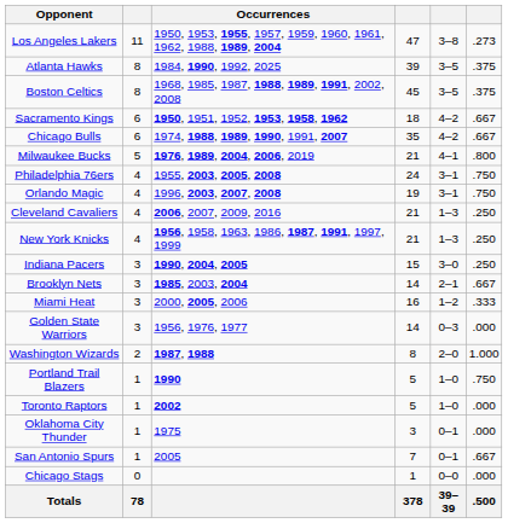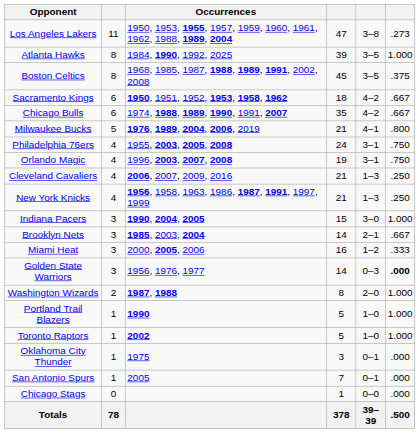Atlanta Hawks | column 6: .375 -> 1.000
Indiana Pacers | column 6: .250 -> 1.000
Golden State Warriors | column 6: normal -> bold
Portland Trail Blazers | column 6: .750 -> 1.000
Toronto Raptors | column 6: .000 -> 1.000
San Antonio Spurs | column 6: .667 -> .000
